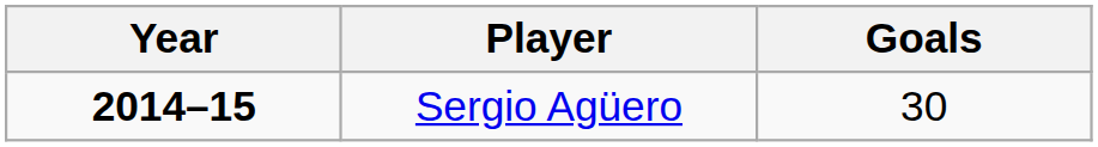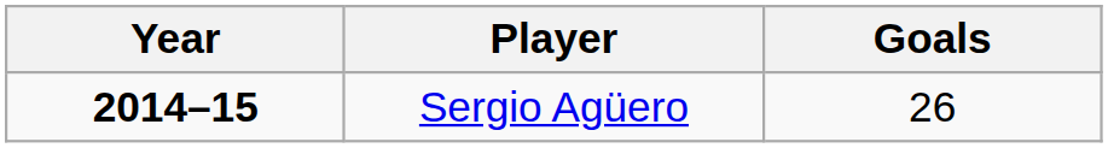Sergio Agüero | Goals: 30 -> 26
